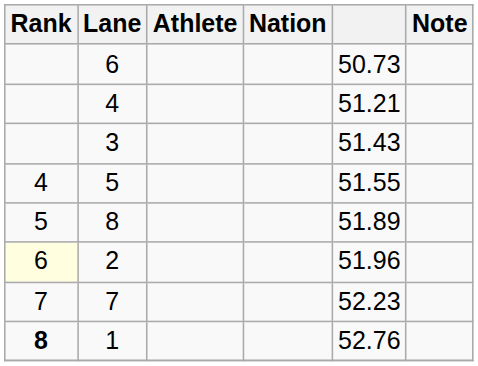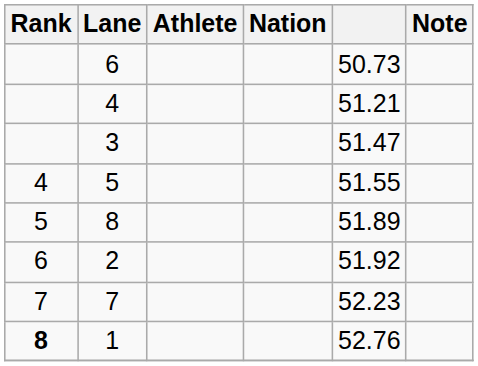3 | column 5: 51.43 -> 51.47
2 | Rank: lightyellow background -> no background
2 | column 5: 51.96 -> 51.92
